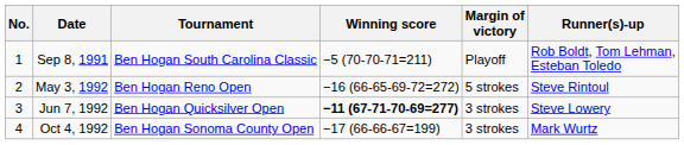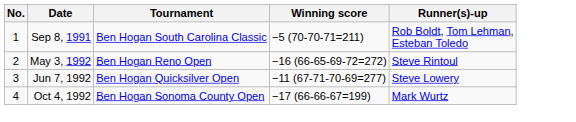- column: Margin of victory | Playoff | 5 strokes | 3 strokes | 3 strokes
Jun 7, 1992 | Winning score: bold -> normal
